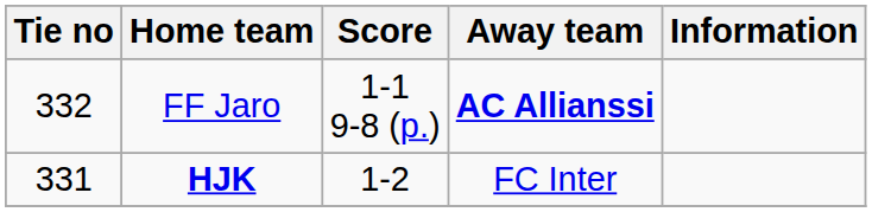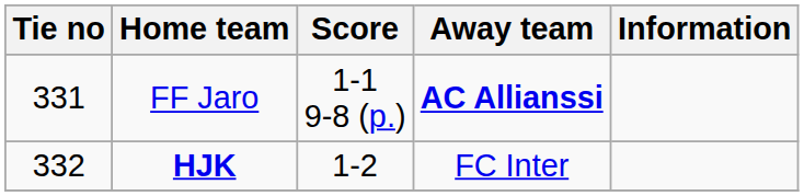FF Jaro | Tie no: 332 -> 331
HJK | Tie no: 331 -> 332
